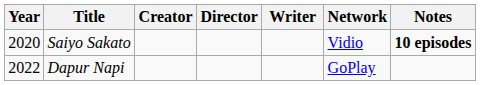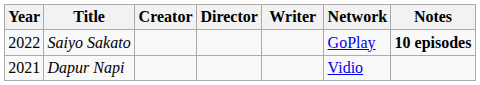Saiyo Sakato | Year: 2020 -> 2022
Saiyo Sakato | Network: Vidio -> GoPlay
Dapur Napi | Year: 2022 -> 2021
Dapur Napi | Network: GoPlay -> Vidio
